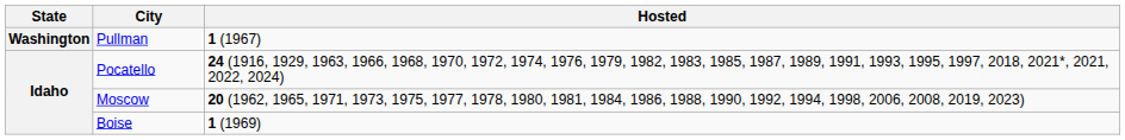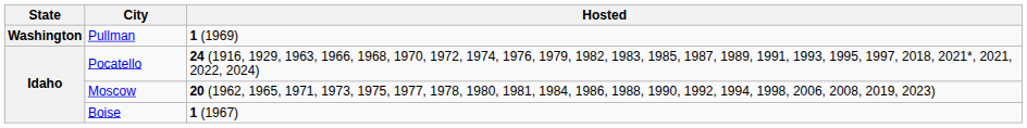Pullman | Hosted: 1 (1967) -> 1 (1969)
Boise | Hosted: 1 (1969) -> 1 (1967)
